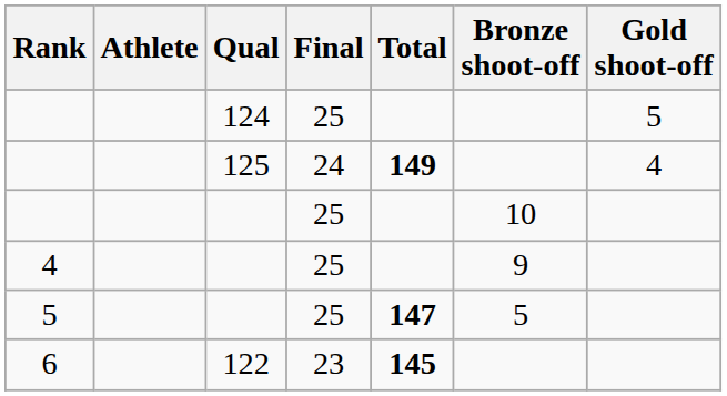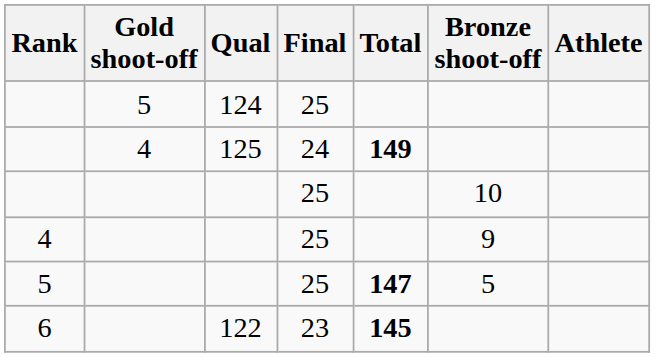columns swapped: Athlete <-> Gold shoot-off
